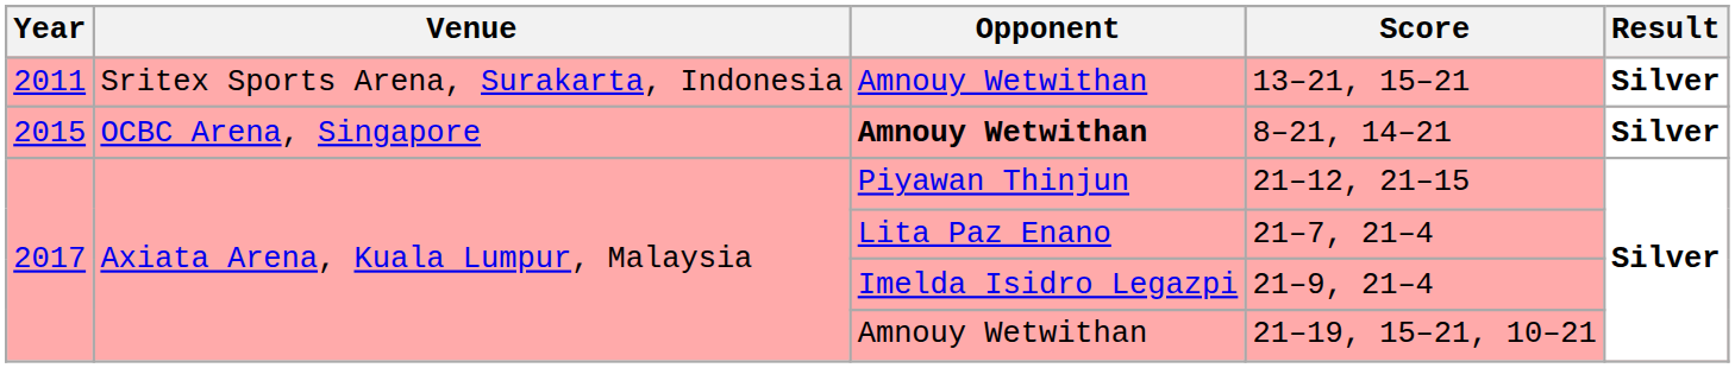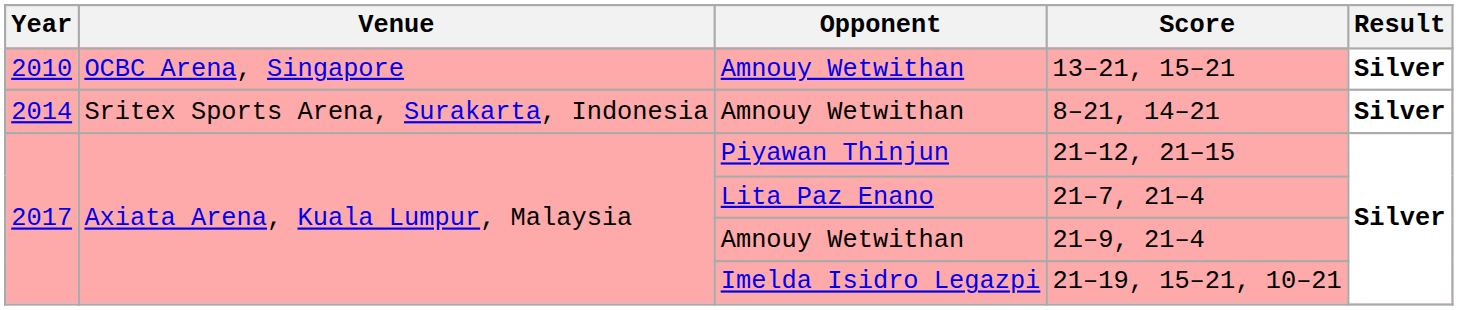13–21, 15–21 | Year: 2011 -> 2010
13–21, 15–21 | Venue: Sritex Sports Arena, Surakarta, Indonesia -> OCBC Arena, Singapore
8–21, 14–21 | Year: 2015 -> 2014
8–21, 14–21 | Venue: OCBC Arena, Singapore -> Sritex Sports Arena, Surakarta, Indonesia
8–21, 14–21 | Opponent: bold -> normal
21–9, 21–4 | Opponent: Imelda Isidro Legazpi -> Amnouy Wetwithan
21–19, 15–21, 10–21 | Opponent: Amnouy Wetwithan -> Imelda Isidro Legazpi
